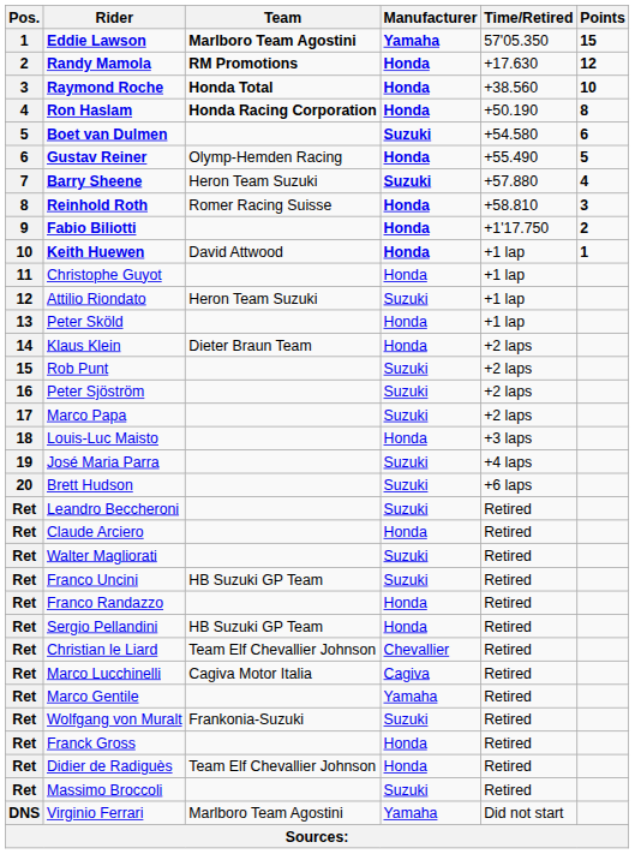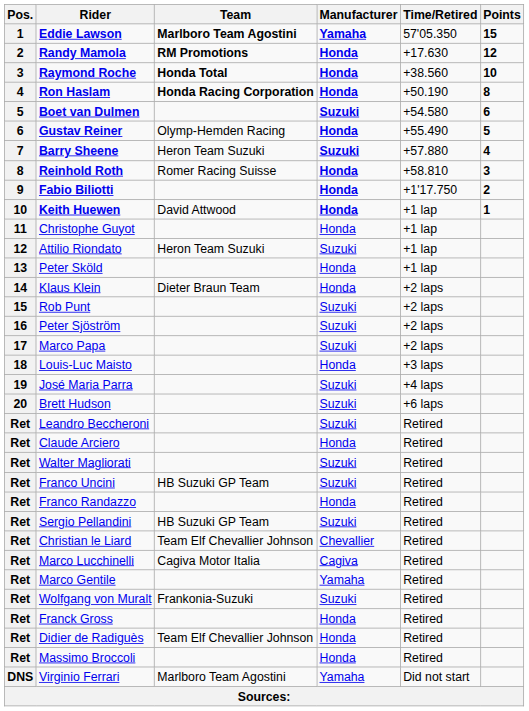Sergio Pellandini | Manufacturer: Honda -> Suzuki
Massimo Broccoli | Manufacturer: Suzuki -> Honda
